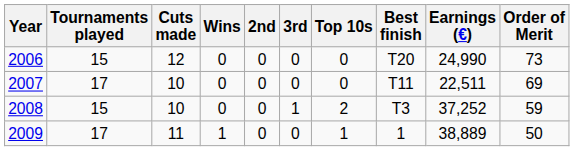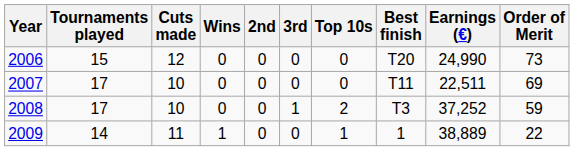2008 | Tournaments played: 15 -> 17
2009 | Tournaments played: 17 -> 14
2009 | Order of Merit: 50 -> 22
